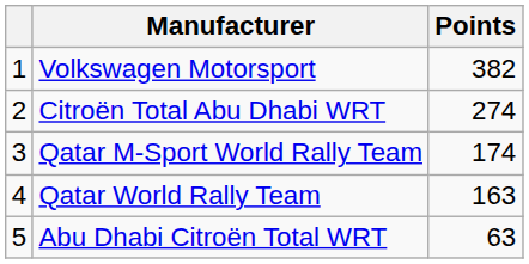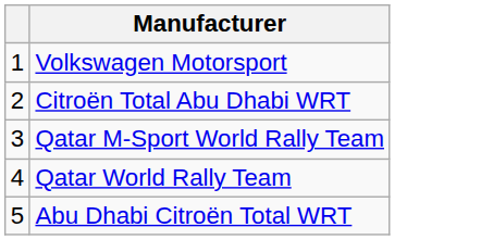- column: Points | 382 | 274 | 174 | 163 | 63
